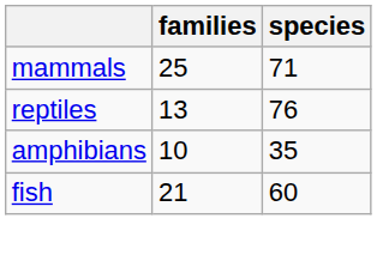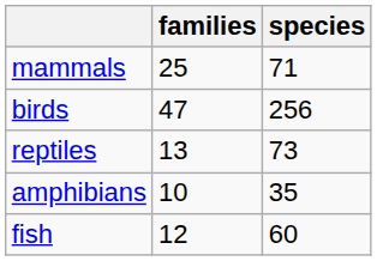+ row: birds | 47 | 256
reptiles | species: 76 -> 73
fish | families: 21 -> 12
